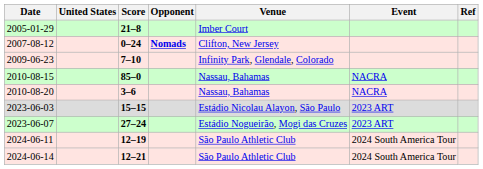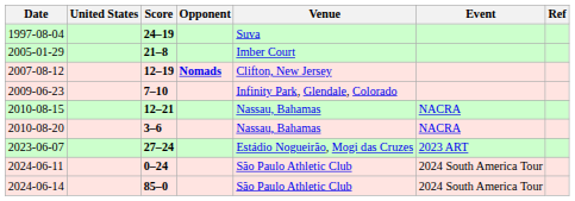+ row: 1997-08-04 | 24–19 | Suva
2007-08-12 | Score: 0–24 -> 12–19
2010-08-15 | Score: 85–0 -> 12–21
- row: 2023-06-03 | 15–15 | Estádio Nicolau Alayon, São Paulo | 2023 ART
2024-06-11 | Score: 12–19 -> 0–24
2024-06-14 | Score: 12–21 -> 85–0
